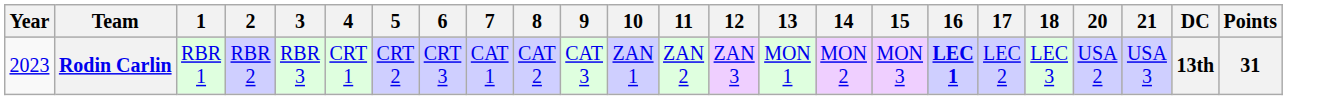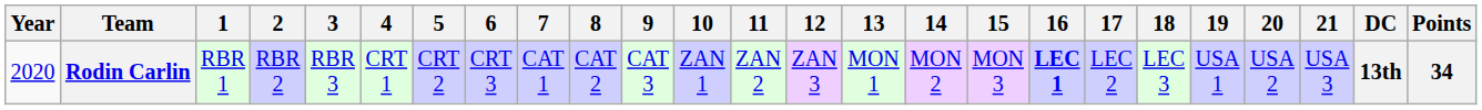+ column: 19 | USA 1
Rodin Carlin | Year: 2023 -> 2020
Rodin Carlin | Points: 31 -> 34
